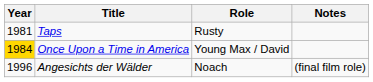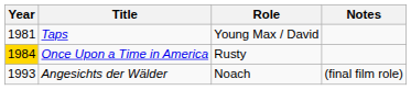Taps | Role: Rusty -> Young Max / David
Once Upon a Time in America | Role: Young Max / David -> Rusty
Angesichts der Wälder | Year: 1996 -> 1993
